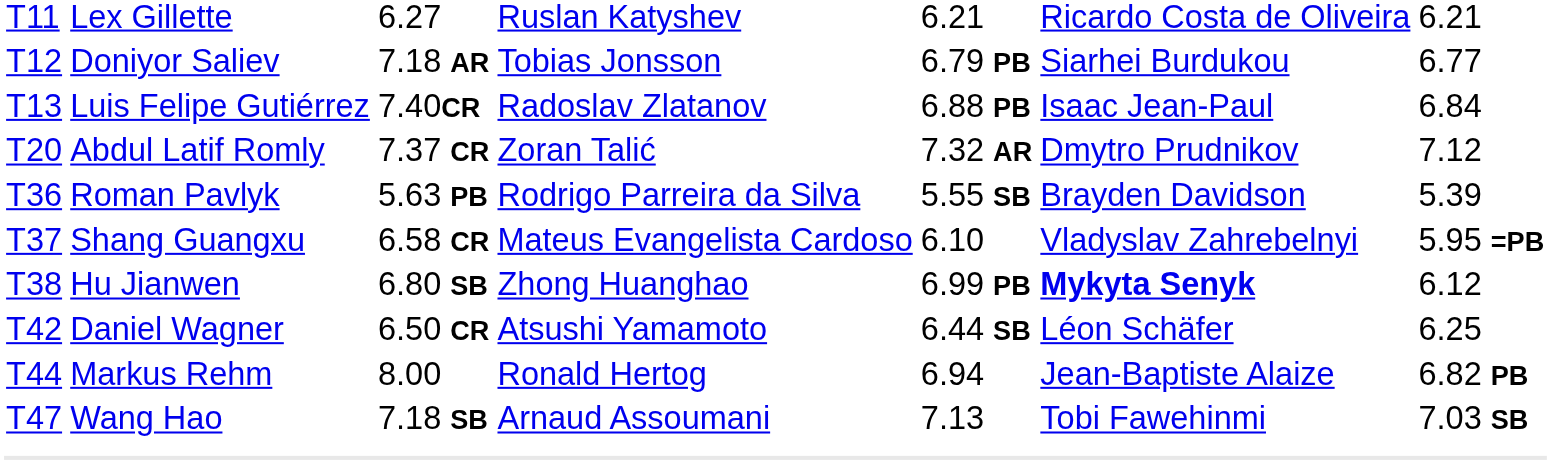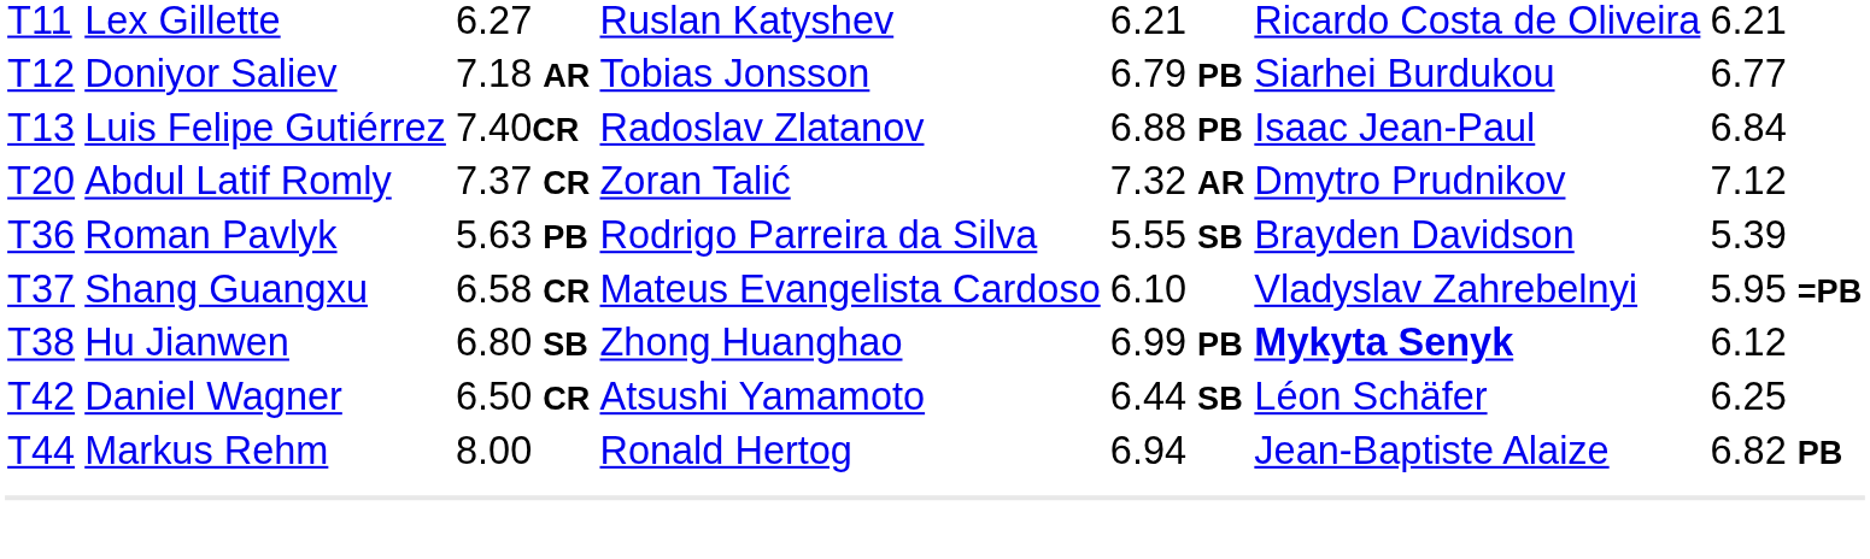- row: T47 | Wang Hao | 7.18 SB | Arnaud Assoumani | 7.13 | Tobi Fawehinmi | 7.03 SB
